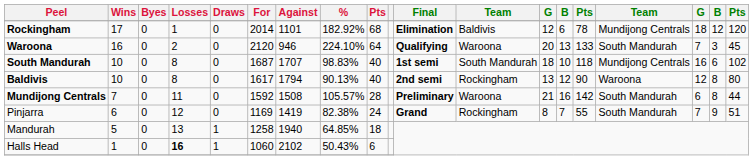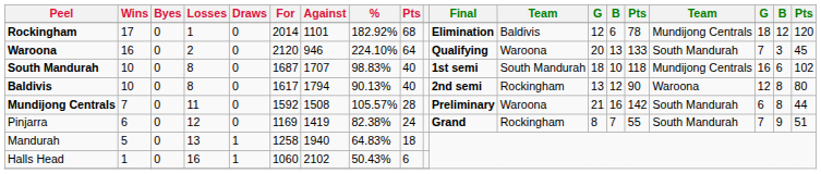Mandurah | %: 64.85% -> 64.83%
Halls Head | Losses: bold -> normal
